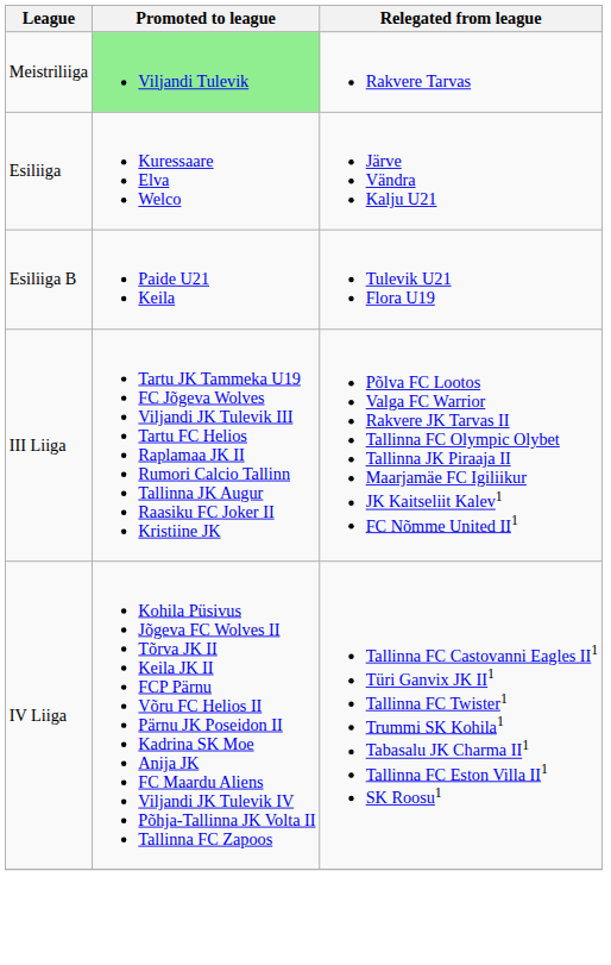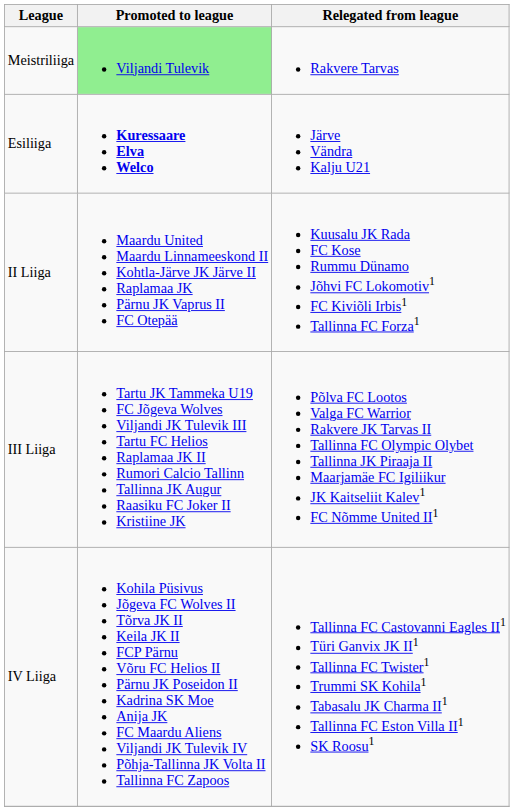Esiliiga | Promoted to league: normal -> bold
- row: Esiliiga B | Paide U21 Keila | Tulevik U21 Flora U19
+ row: II Liiga | Maardu United Maardu Linnameeskond II Kohtla-Järve JK Järve II Raplamaa JK Pärnu JK Vaprus II FC Otepää | Kuusalu JK Rada FC Kose Rummu Dünamo Jõhvi FC Lokomotiv1 FC Kiviõli Irbis1 Tallinna FC Forza1
